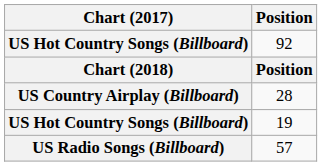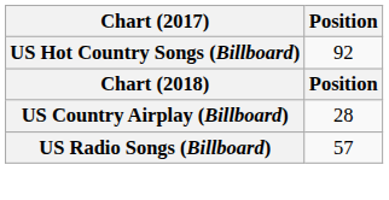- row: US Hot Country Songs (Billboard) | 19
